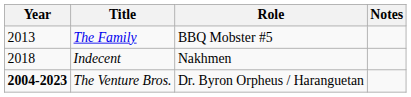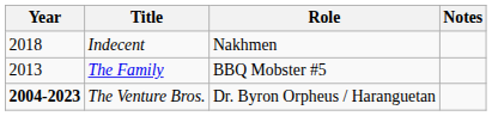rows swapped: The Family <-> Indecent
